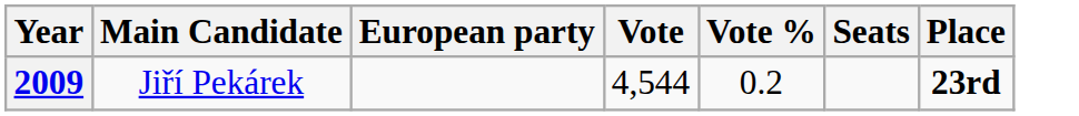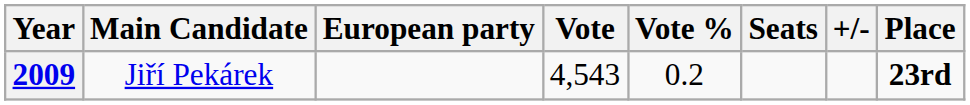+ column: +/-
2009 | Vote: 4,544 -> 4,543
